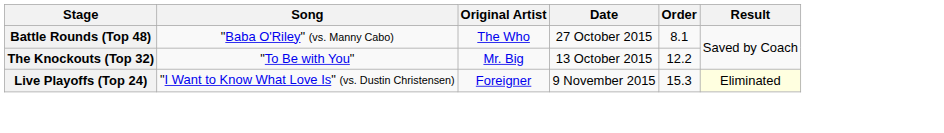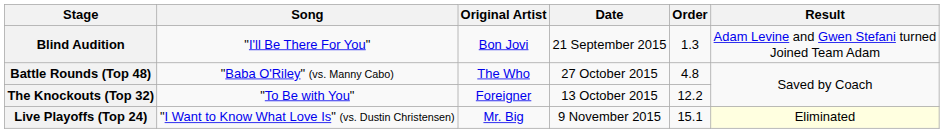+ row: Blind Audition | "I'll Be There For You" | Bon Jovi | 21 September 2015 | 1.3 | Adam Levine and Gwen Stefani turned Joined Team Adam
Battle Rounds (Top 48) | Order: 8.1 -> 4.8
The Knockouts (Top 32) | Original Artist: Mr. Big -> Foreigner
Live Playoffs (Top 24) | Original Artist: Foreigner -> Mr. Big
Live Playoffs (Top 24) | Order: 15.3 -> 15.1
